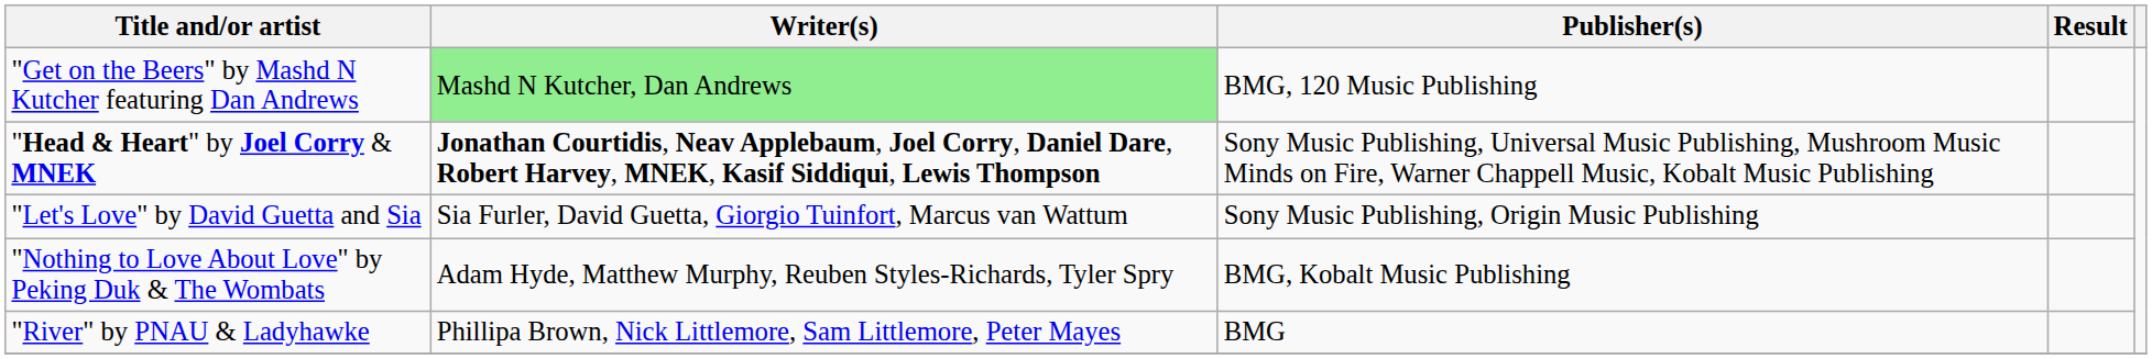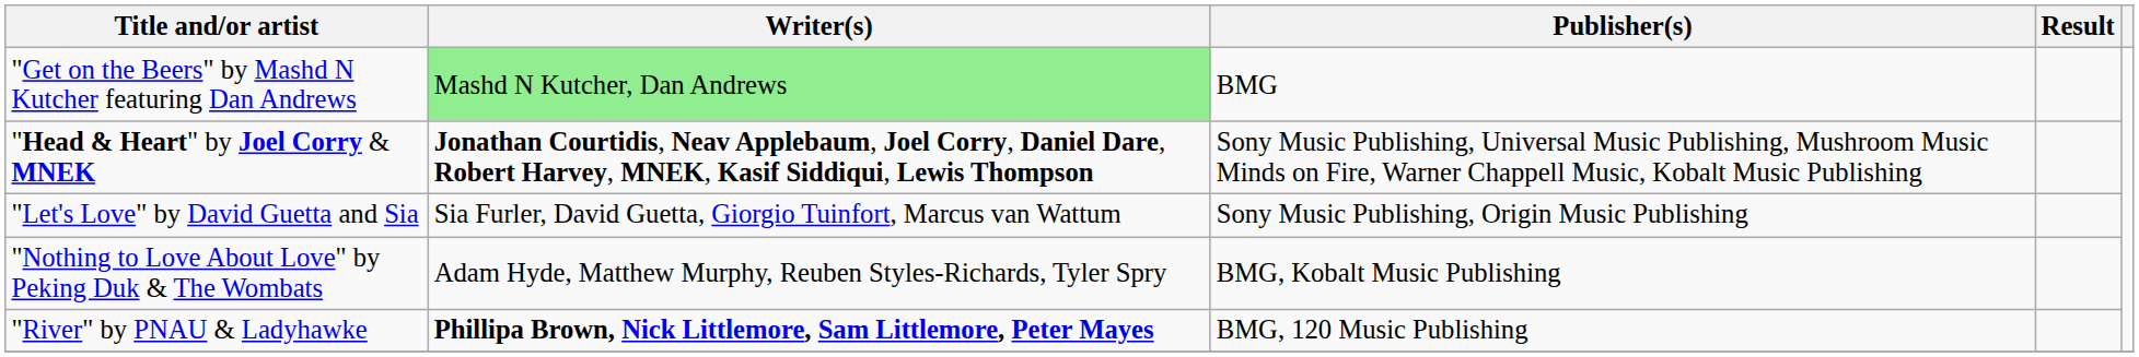"Get on the Beers" by Mashd N Kutcher featuring Dan Andrews | Publisher(s): BMG, 120 Music Publishing -> BMG
"River" by PNAU & Ladyhawke | Writer(s): normal -> bold
"River" by PNAU & Ladyhawke | Publisher(s): BMG -> BMG, 120 Music Publishing
